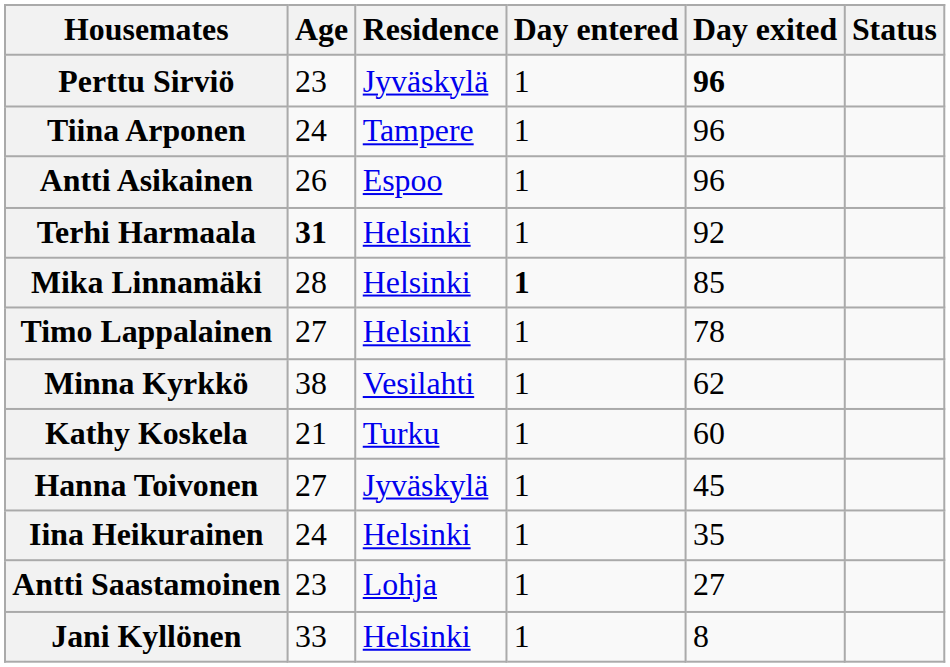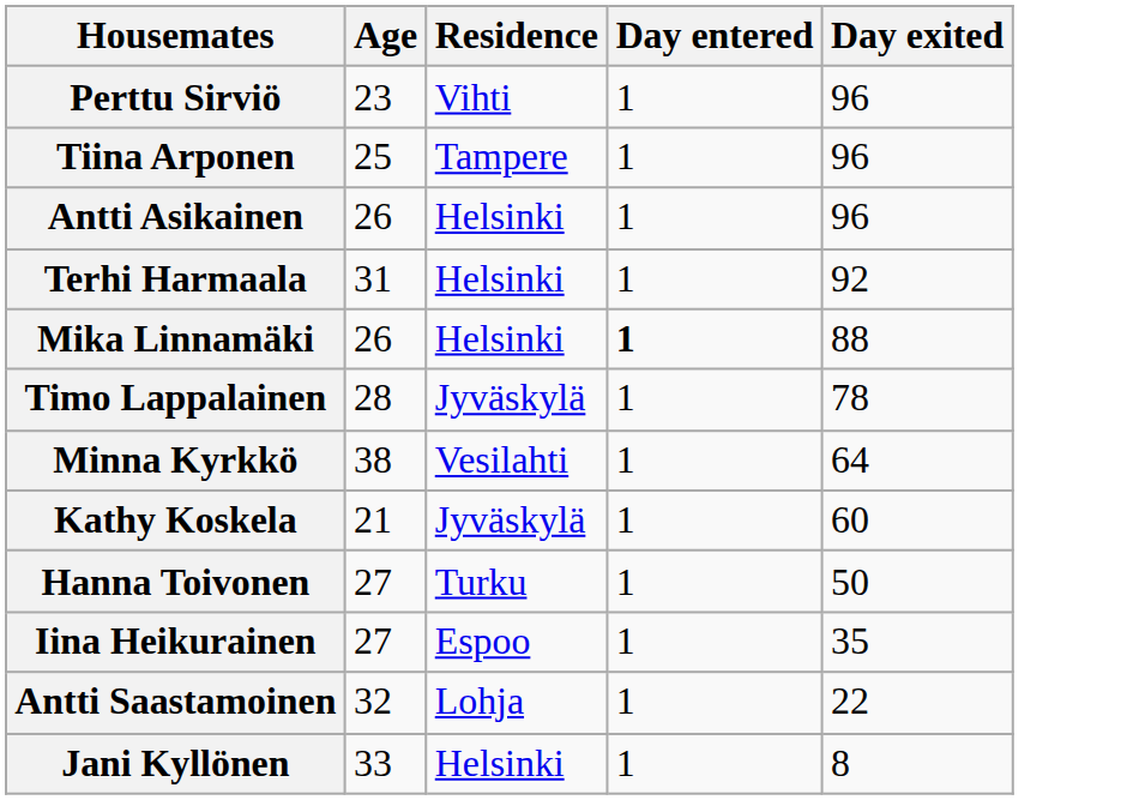- column: Status
Perttu Sirviö | Residence: Jyväskylä -> Vihti
Perttu Sirviö | Day exited: bold -> normal
Tiina Arponen | Age: 24 -> 25
Antti Asikainen | Residence: Espoo -> Helsinki
Terhi Harmaala | Age: bold -> normal
Mika Linnamäki | Age: 28 -> 26
Mika Linnamäki | Day exited: 85 -> 88
Timo Lappalainen | Age: 27 -> 28
Timo Lappalainen | Residence: Helsinki -> Jyväskylä
Minna Kyrkkö | Day exited: 62 -> 64
Kathy Koskela | Residence: Turku -> Jyväskylä
Hanna Toivonen | Residence: Jyväskylä -> Turku
Hanna Toivonen | Day exited: 45 -> 50
Iina Heikurainen | Age: 24 -> 27
Iina Heikurainen | Residence: Helsinki -> Espoo
Antti Saastamoinen | Age: 23 -> 32
Antti Saastamoinen | Day exited: 27 -> 22
